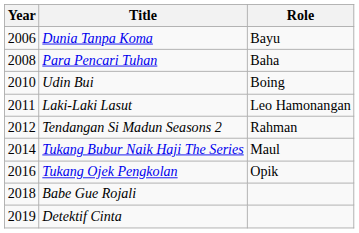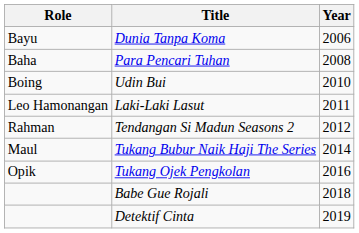columns swapped: Year <-> Role
